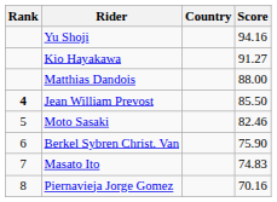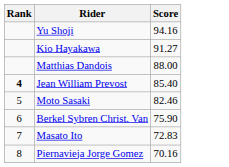- column: Country
Jean William Prevost | Score: 85.50 -> 85.40
Masato Ito | Score: 74.83 -> 72.83
